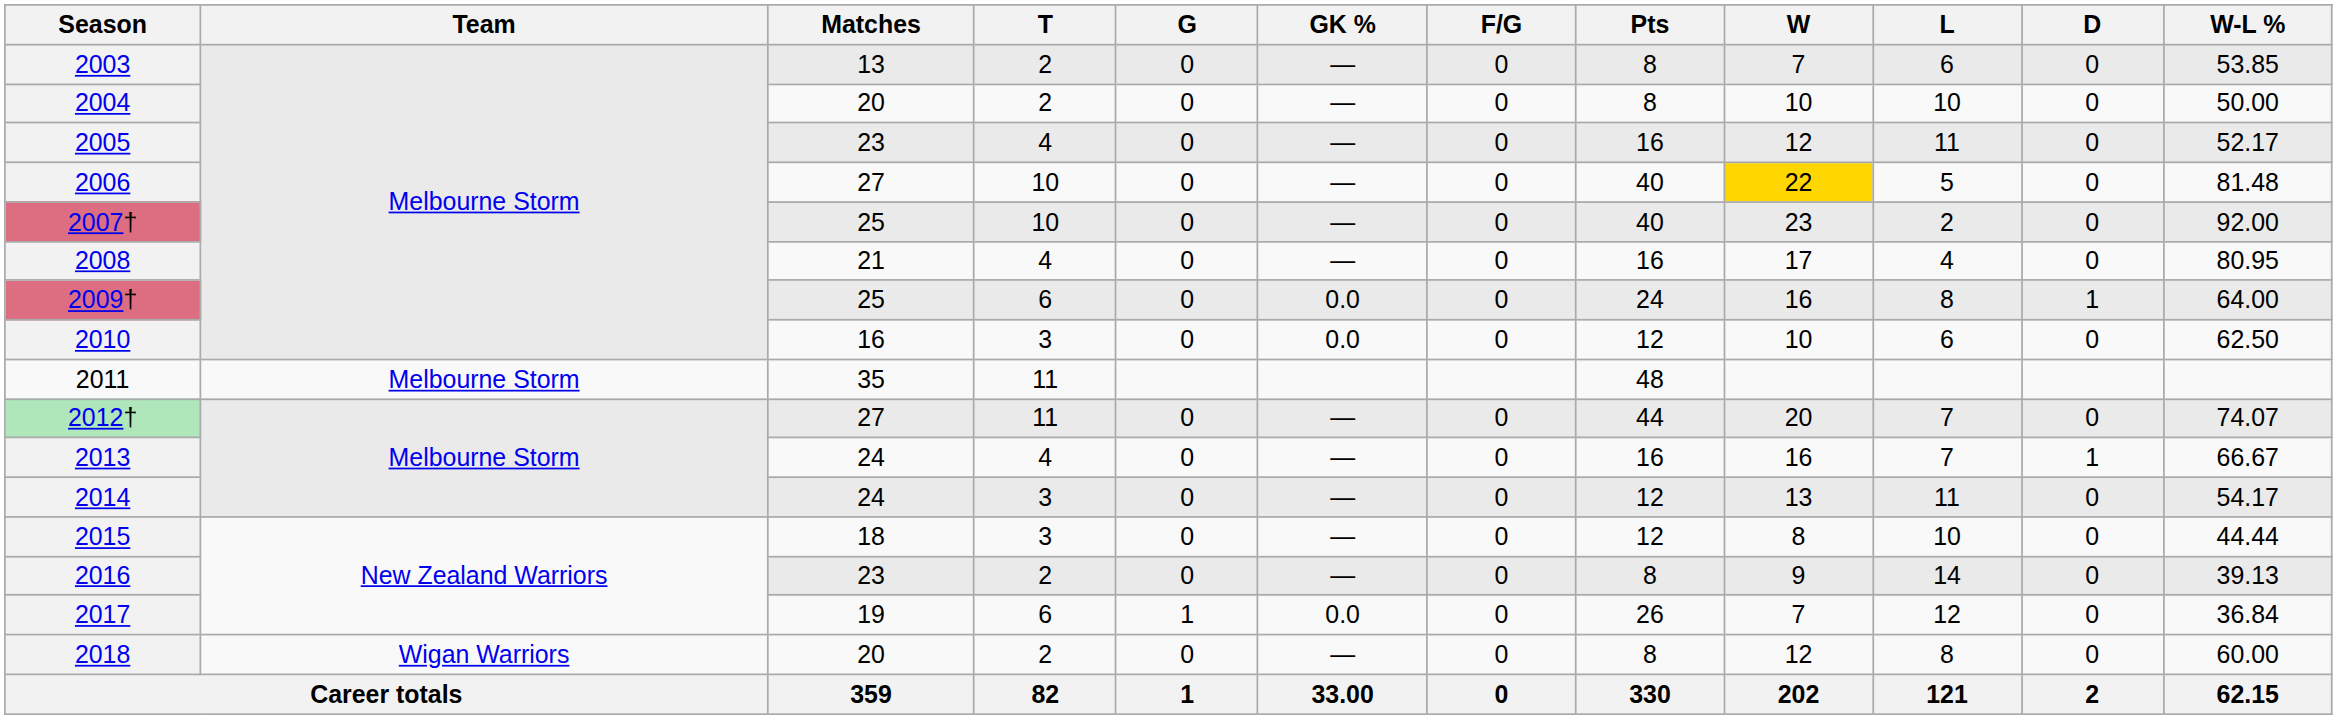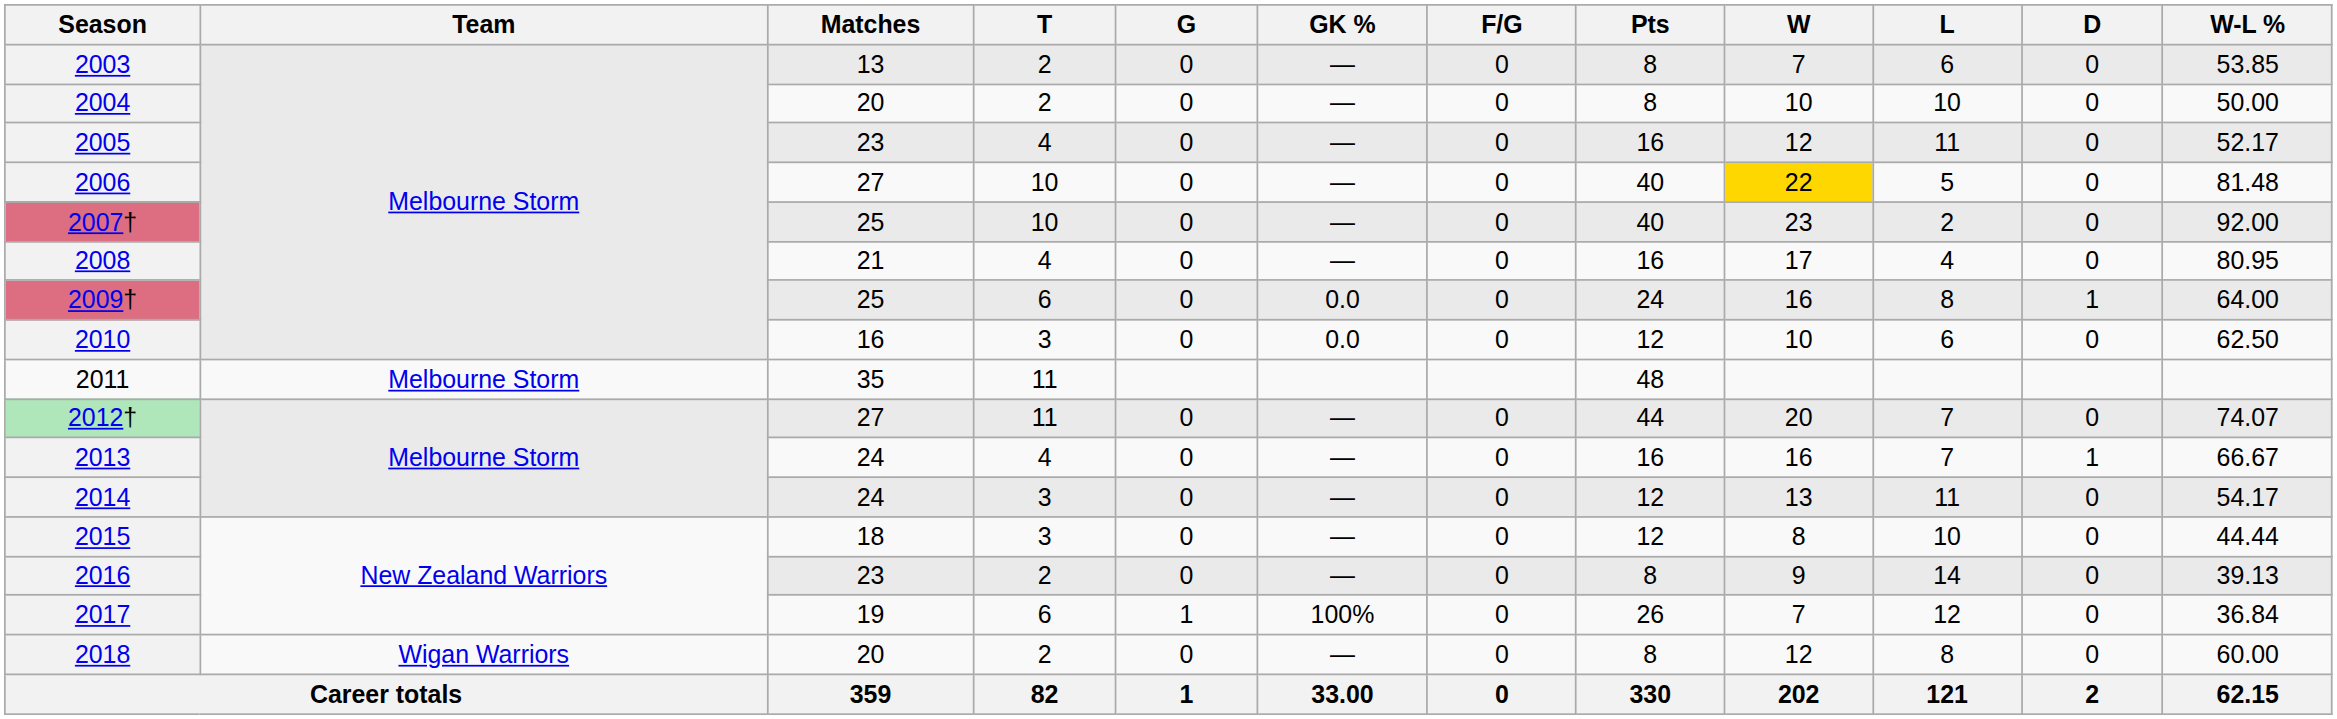2017 | GK %: 0.0 -> 100%
